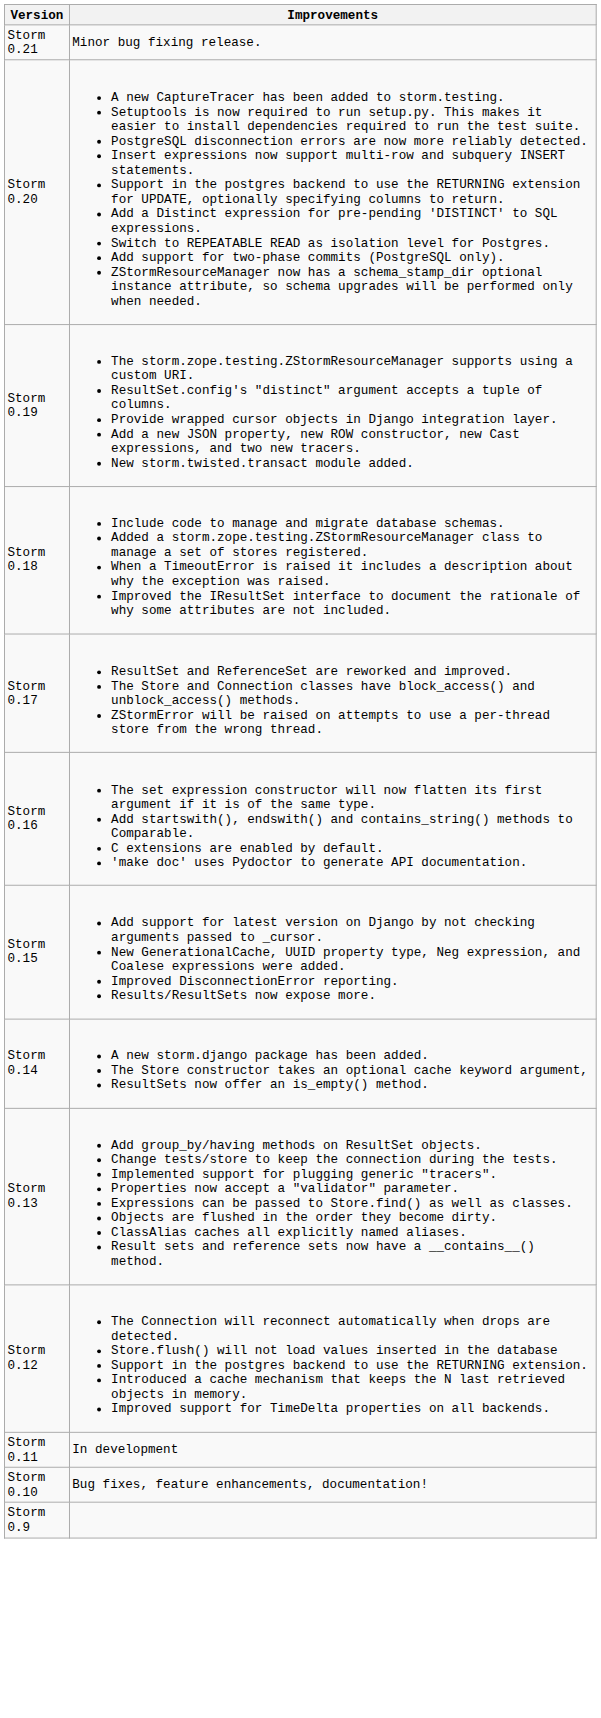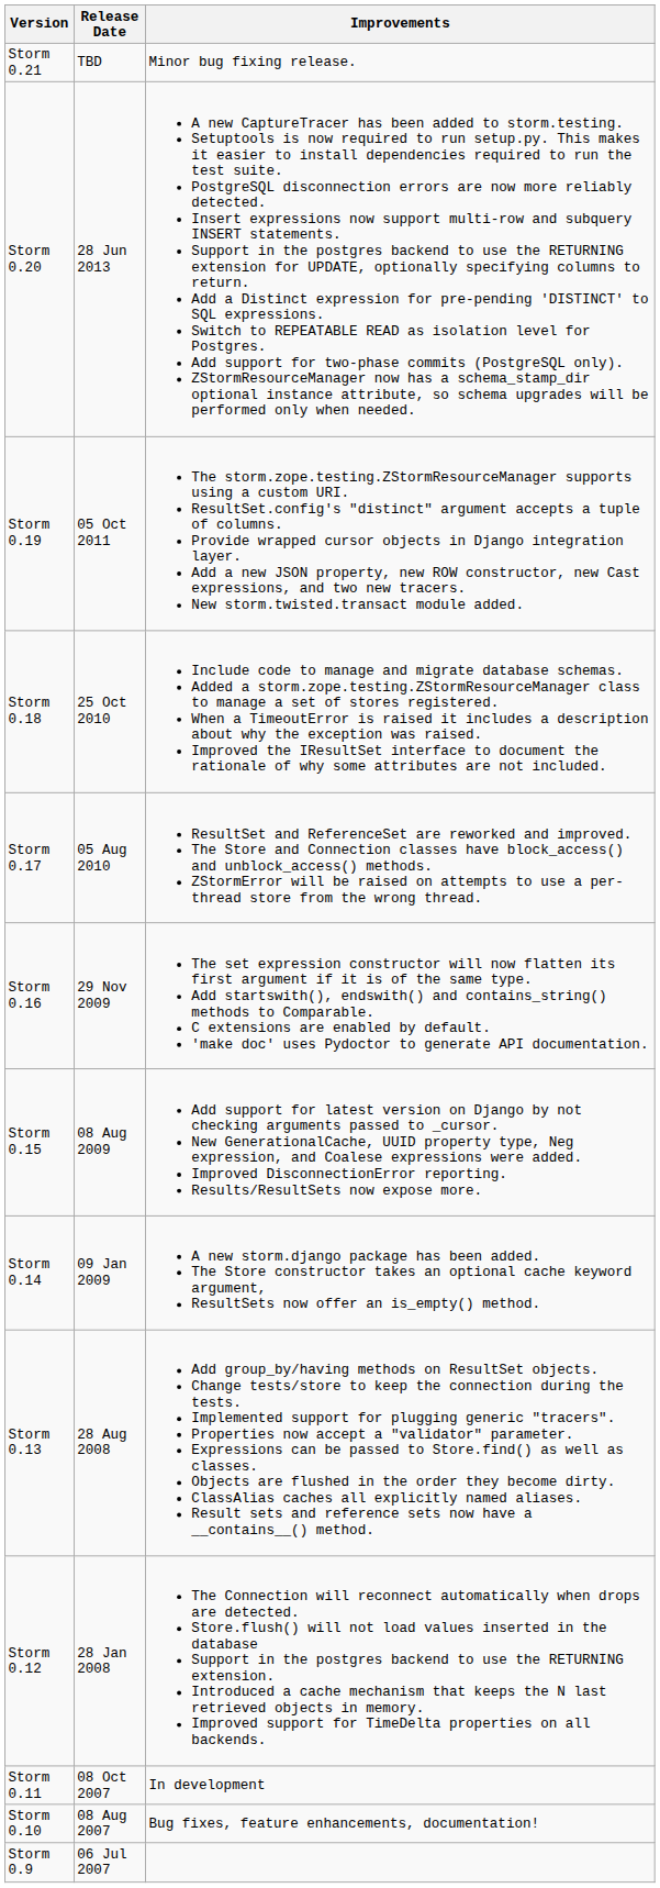+ column: Release Date | TBD | 28 Jun 2013 | 05 Oct 2011 | 25 Oct 2010 | 05 Aug 2010 | 29 Nov 2009 | 08 Aug 2009 | 09 Jan 2009 | 28 Aug 2008 | 28 Jan 2008 | 08 Oct 2007 | 08 Aug 2007 | 06 Jul 2007
